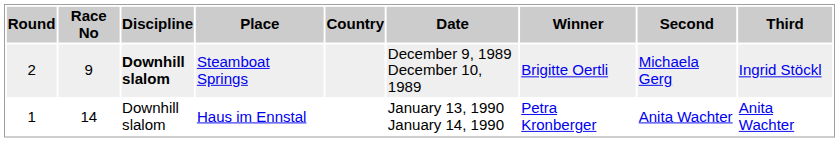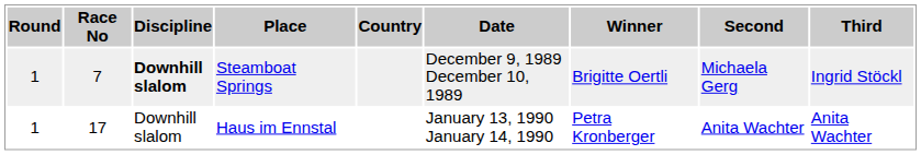Steamboat Springs | Round: 2 -> 1
Steamboat Springs | Race No: 9 -> 7
Haus im Ennstal | Race No: 14 -> 17
